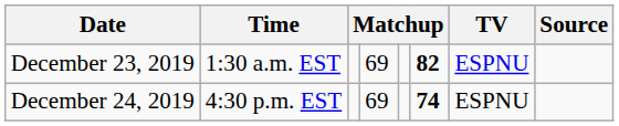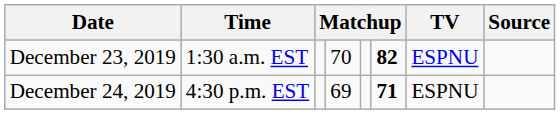December 23, 2019 | column 4: 69 -> 70
December 24, 2019 | column 6: 74 -> 71
